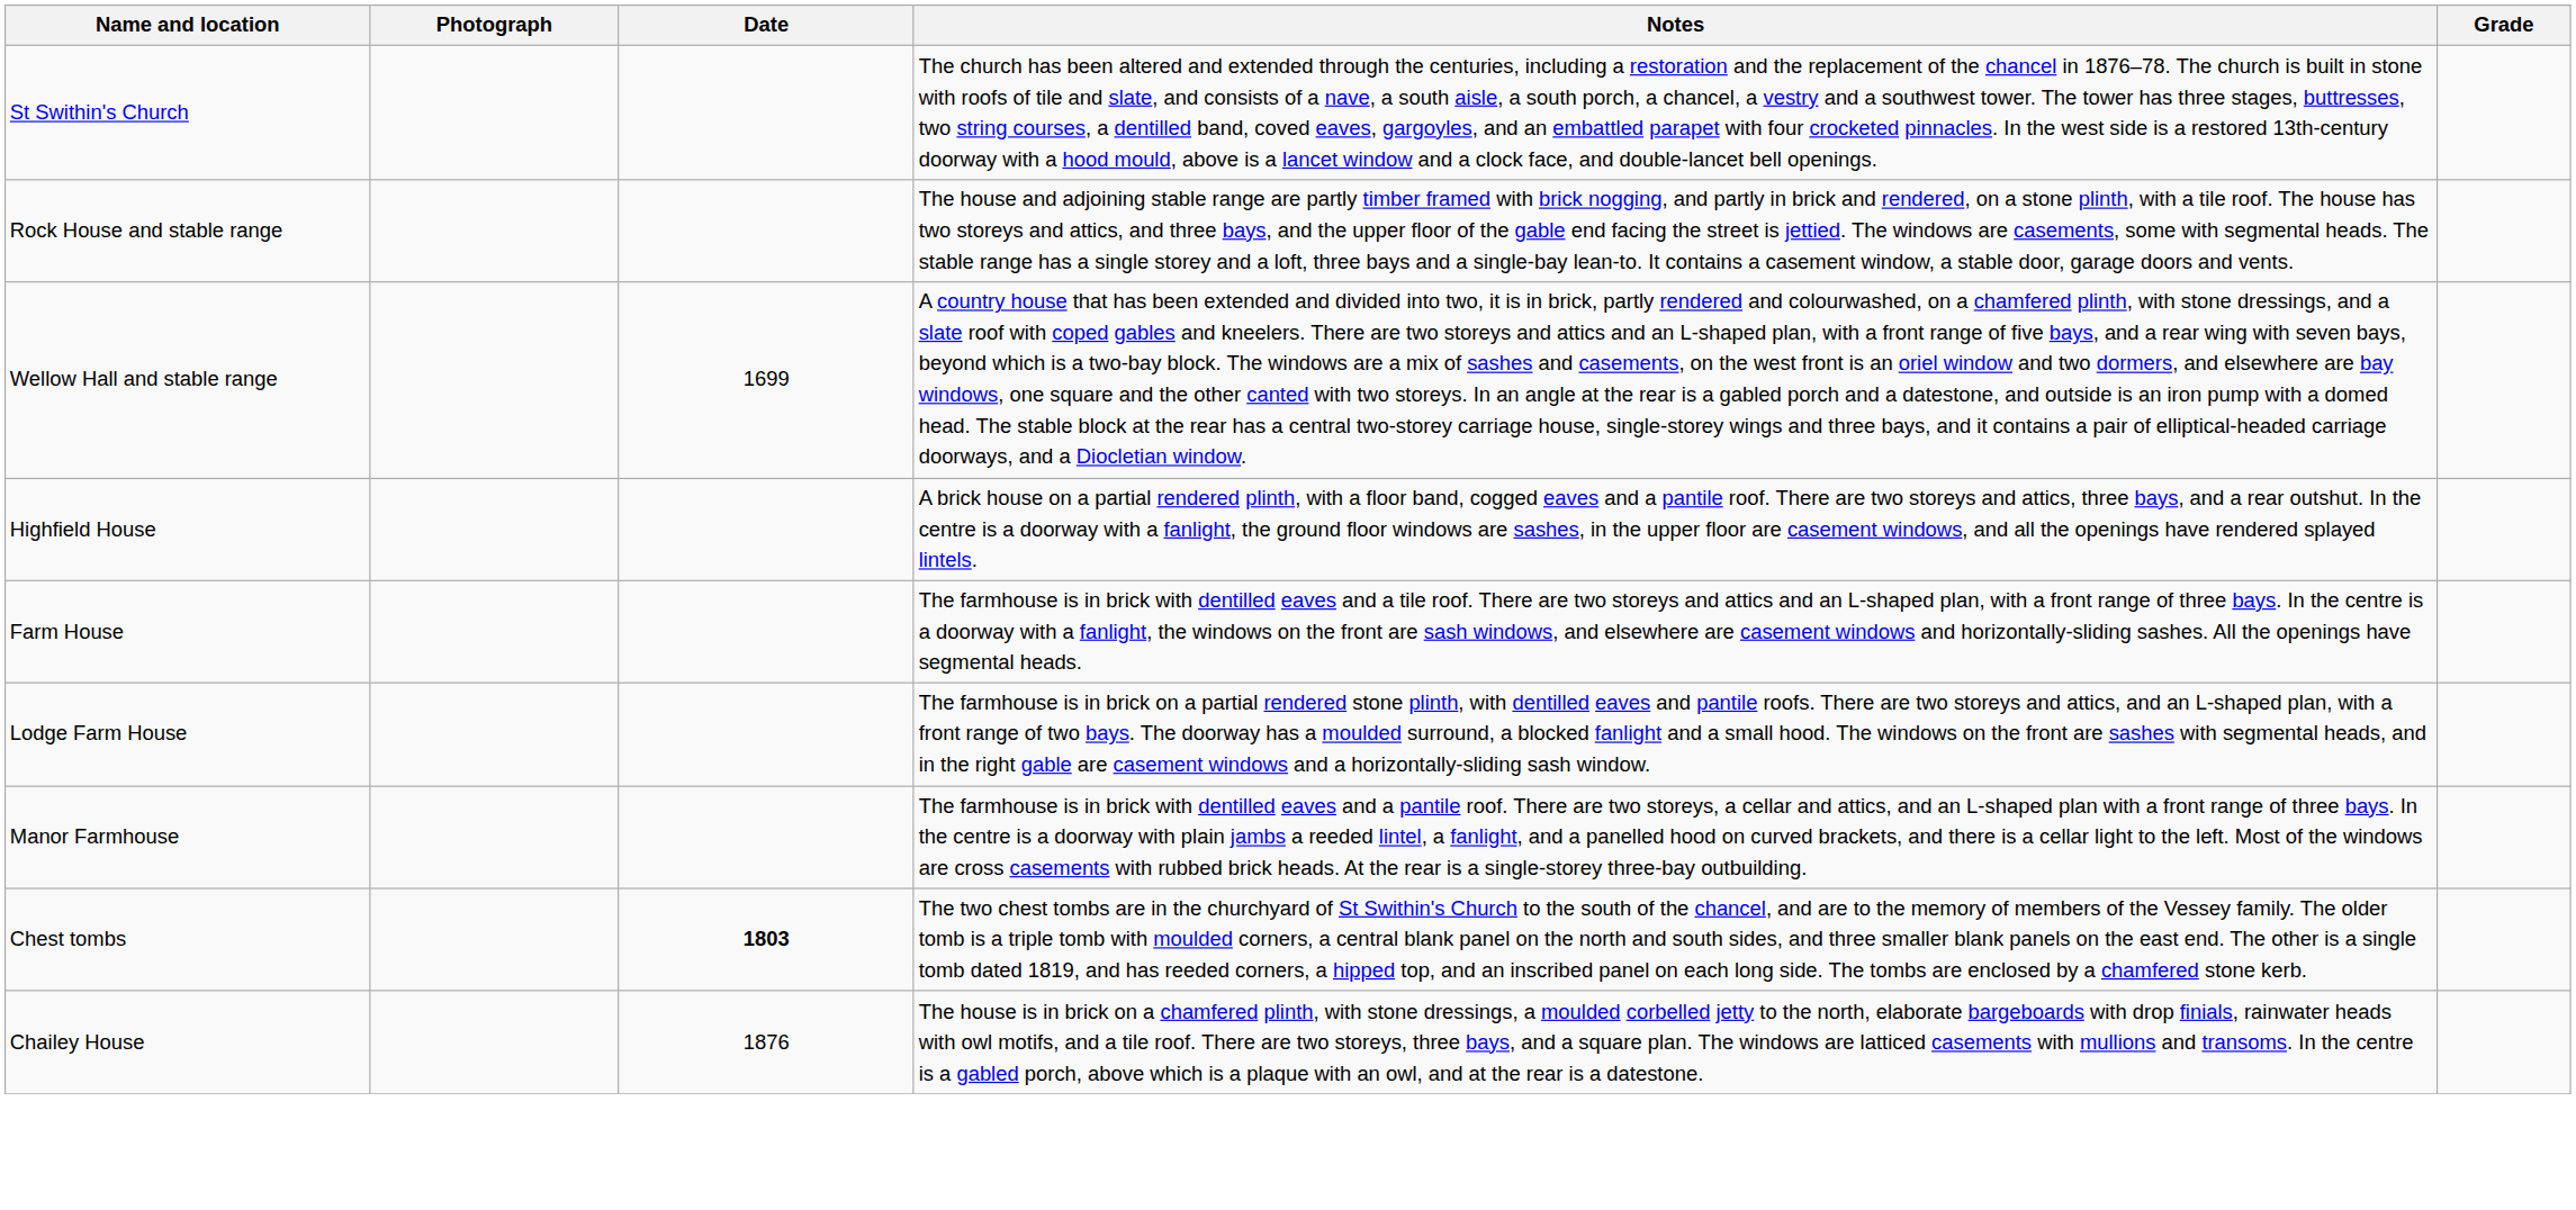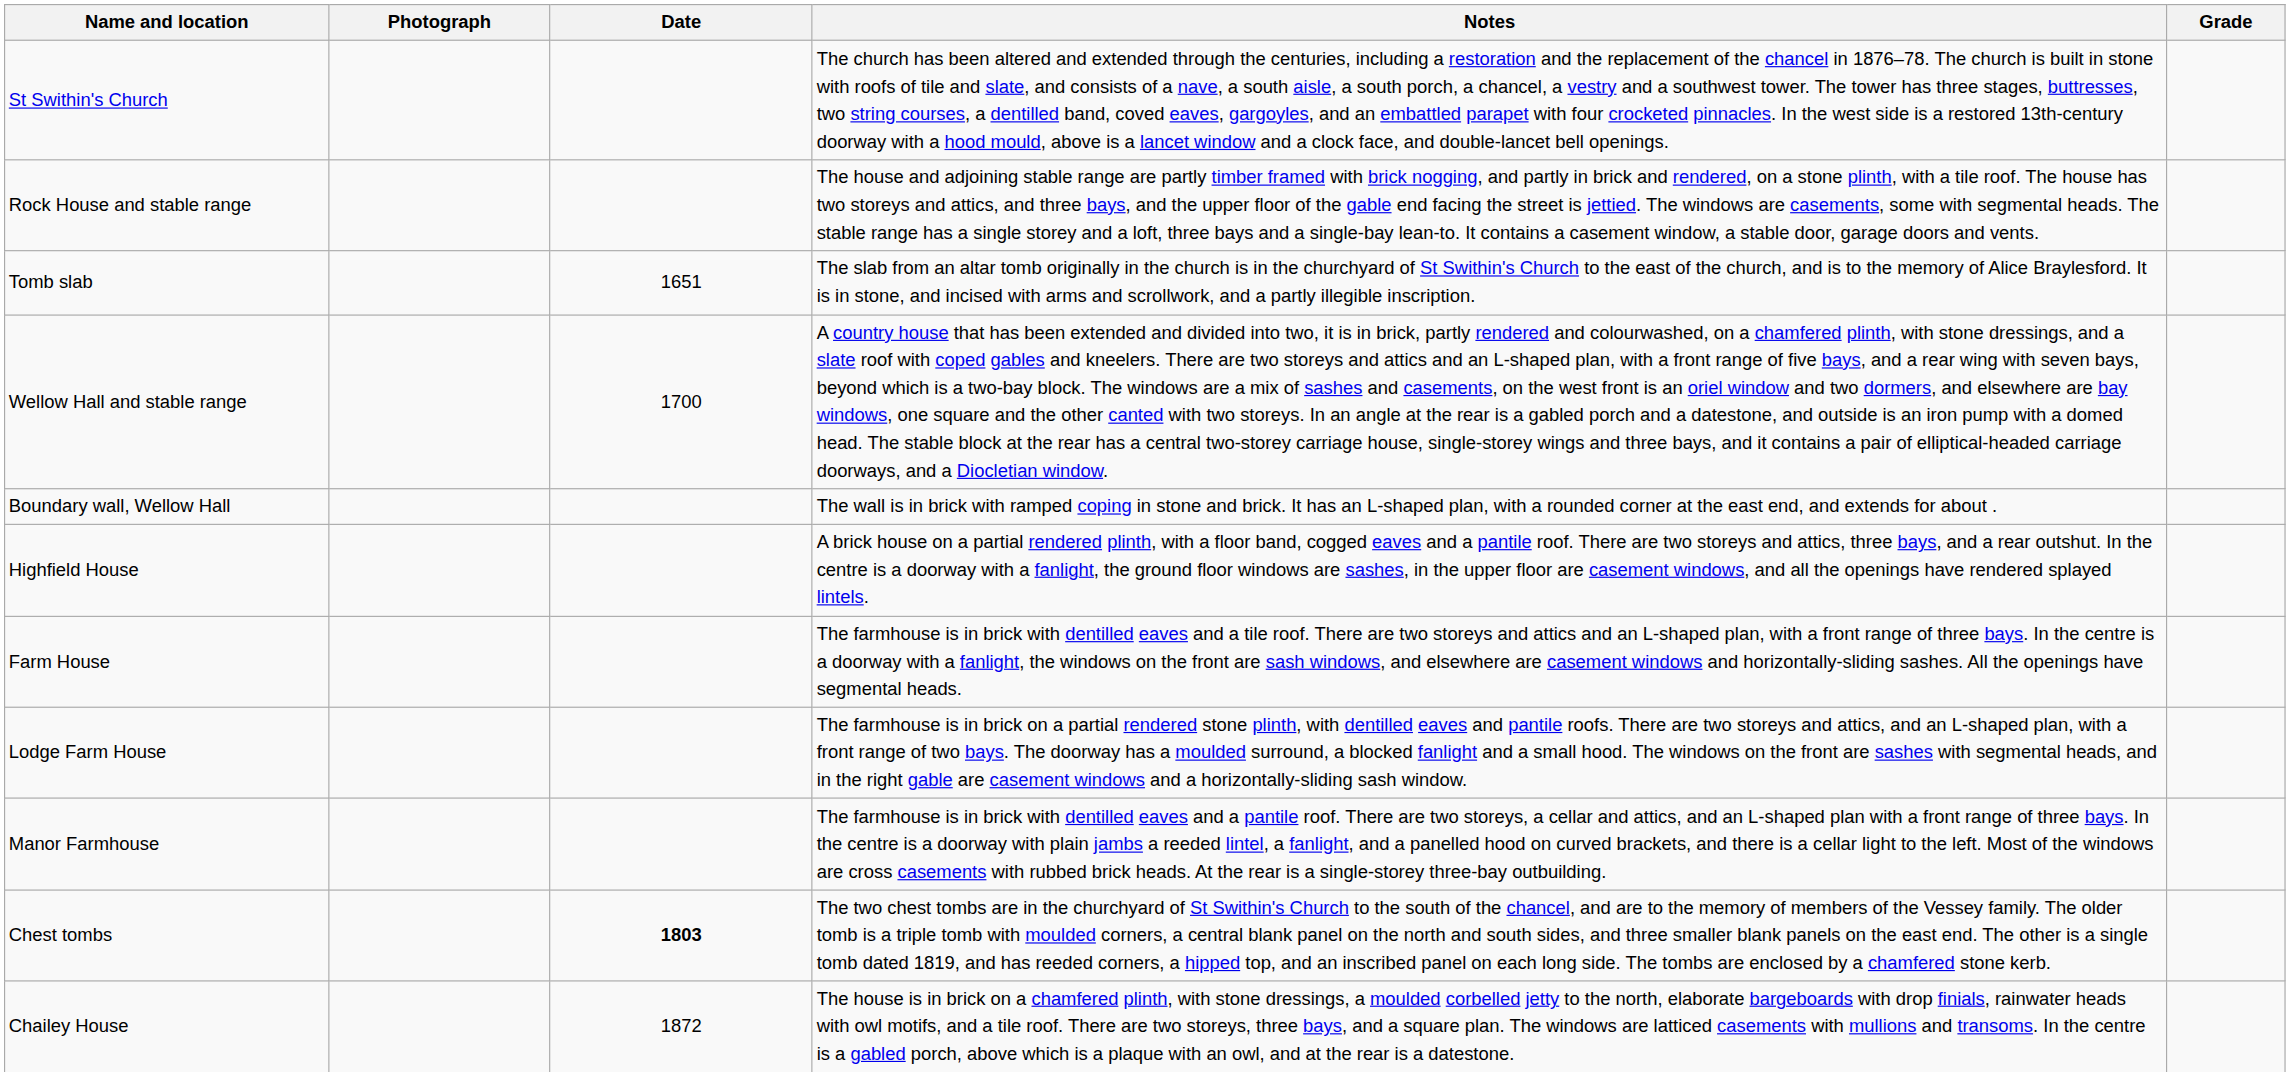+ row: Tomb slab | 1651 | The slab from an altar tomb originally in the church is in the churchyard of St Swithin's Church to the east of the church, and is to the memory of Alice Braylesford. It is in stone, and incised with arms and scrollwork, and a partly illegible inscription.
Wellow Hall and stable range | Date: 1699 -> 1700
+ row: Boundary wall, Wellow Hall | The wall is in brick with ramped coping in stone and brick. It has an L-shaped plan, with a rounded corner at the east end, and extends for about .
Chailey House | Date: 1876 -> 1872
